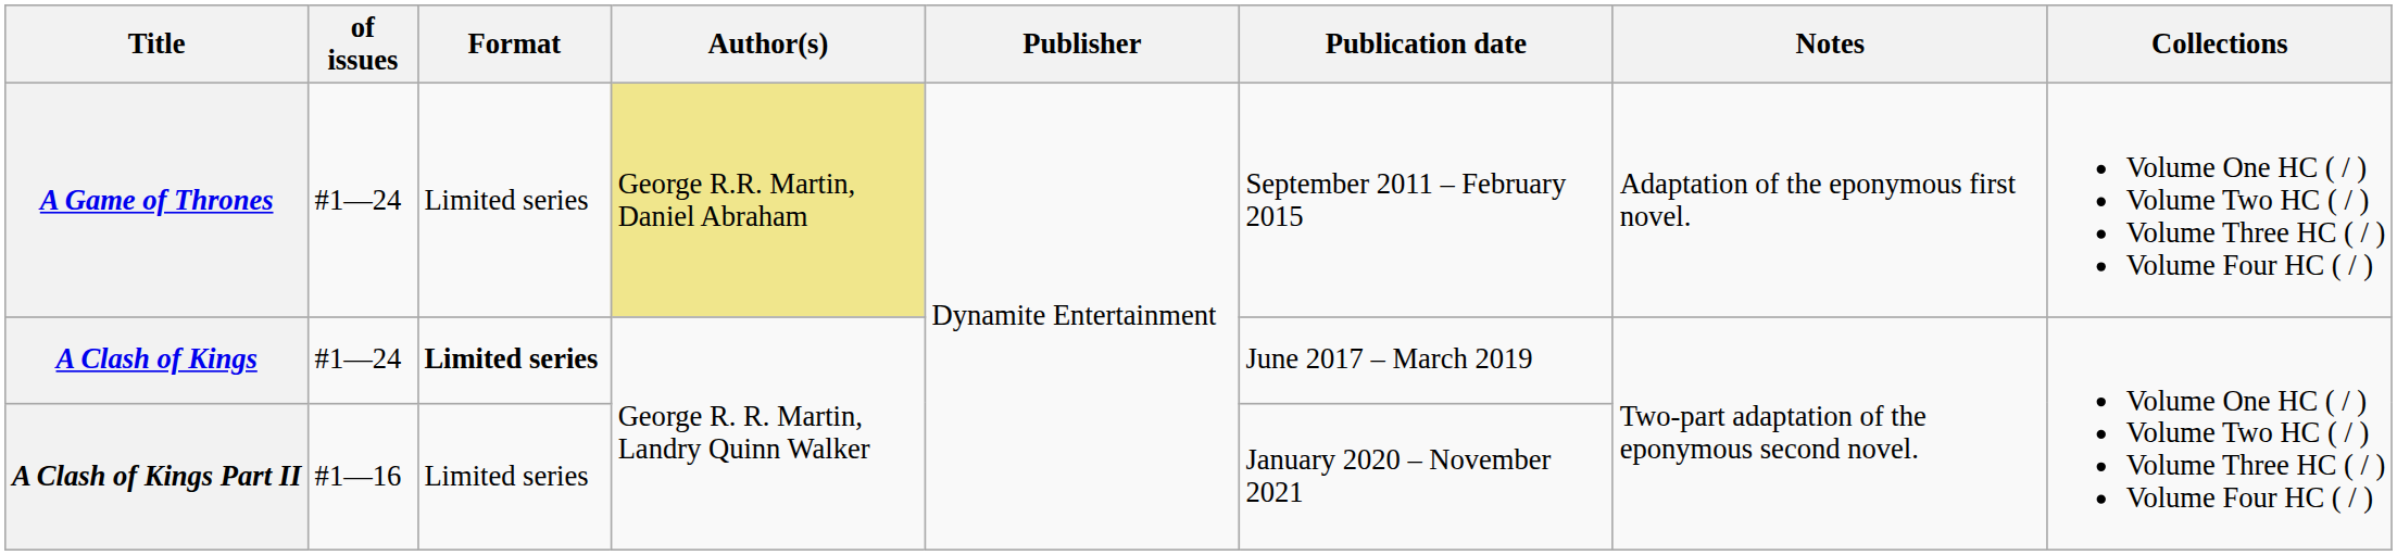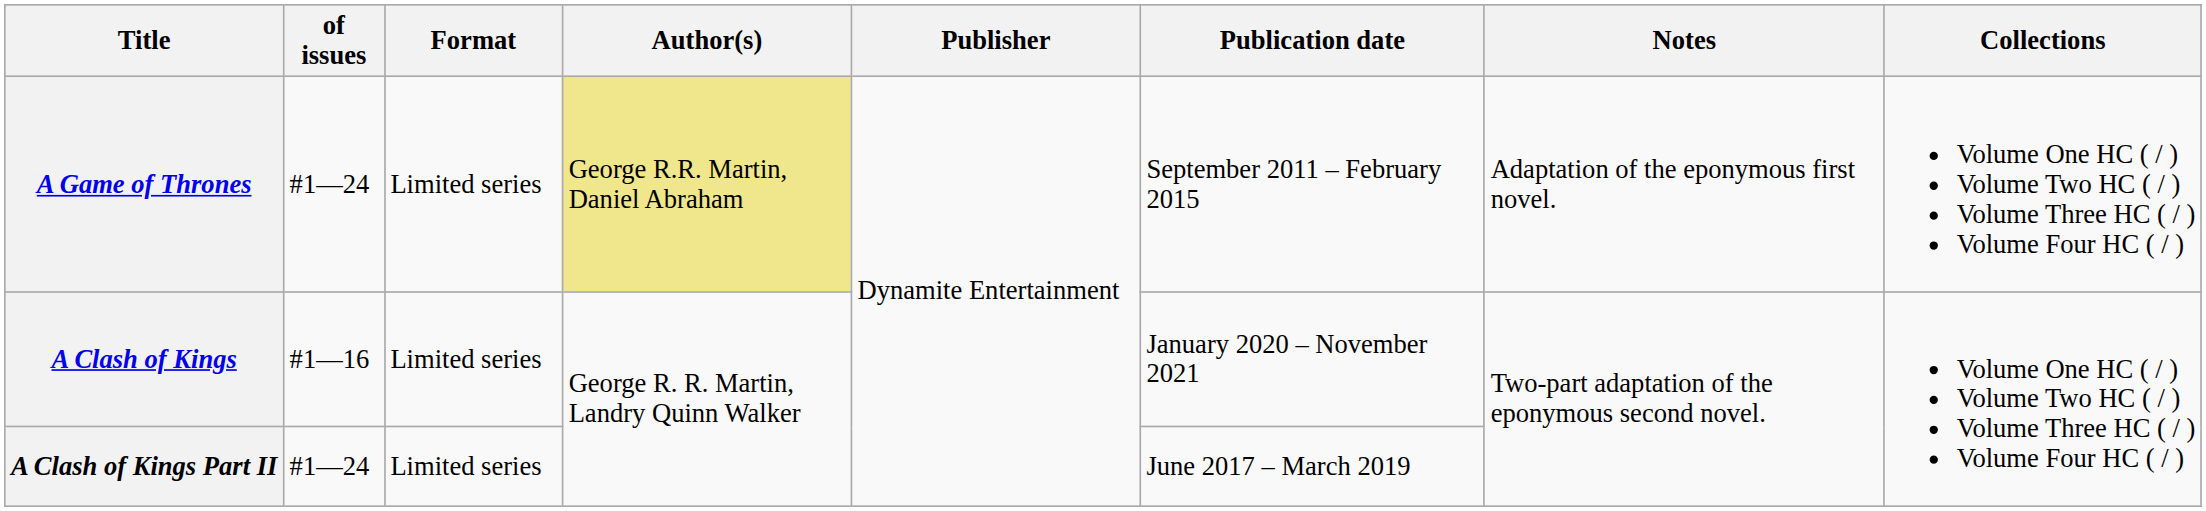A Clash of Kings | of issues: #1—24 -> #1—16
A Clash of Kings | Format: bold -> normal
A Clash of Kings | Publication date: June 2017 – March 2019 -> January 2020 – November 2021
A Clash of Kings Part II | of issues: #1—16 -> #1—24
A Clash of Kings Part II | Publication date: January 2020 – November 2021 -> June 2017 – March 2019
